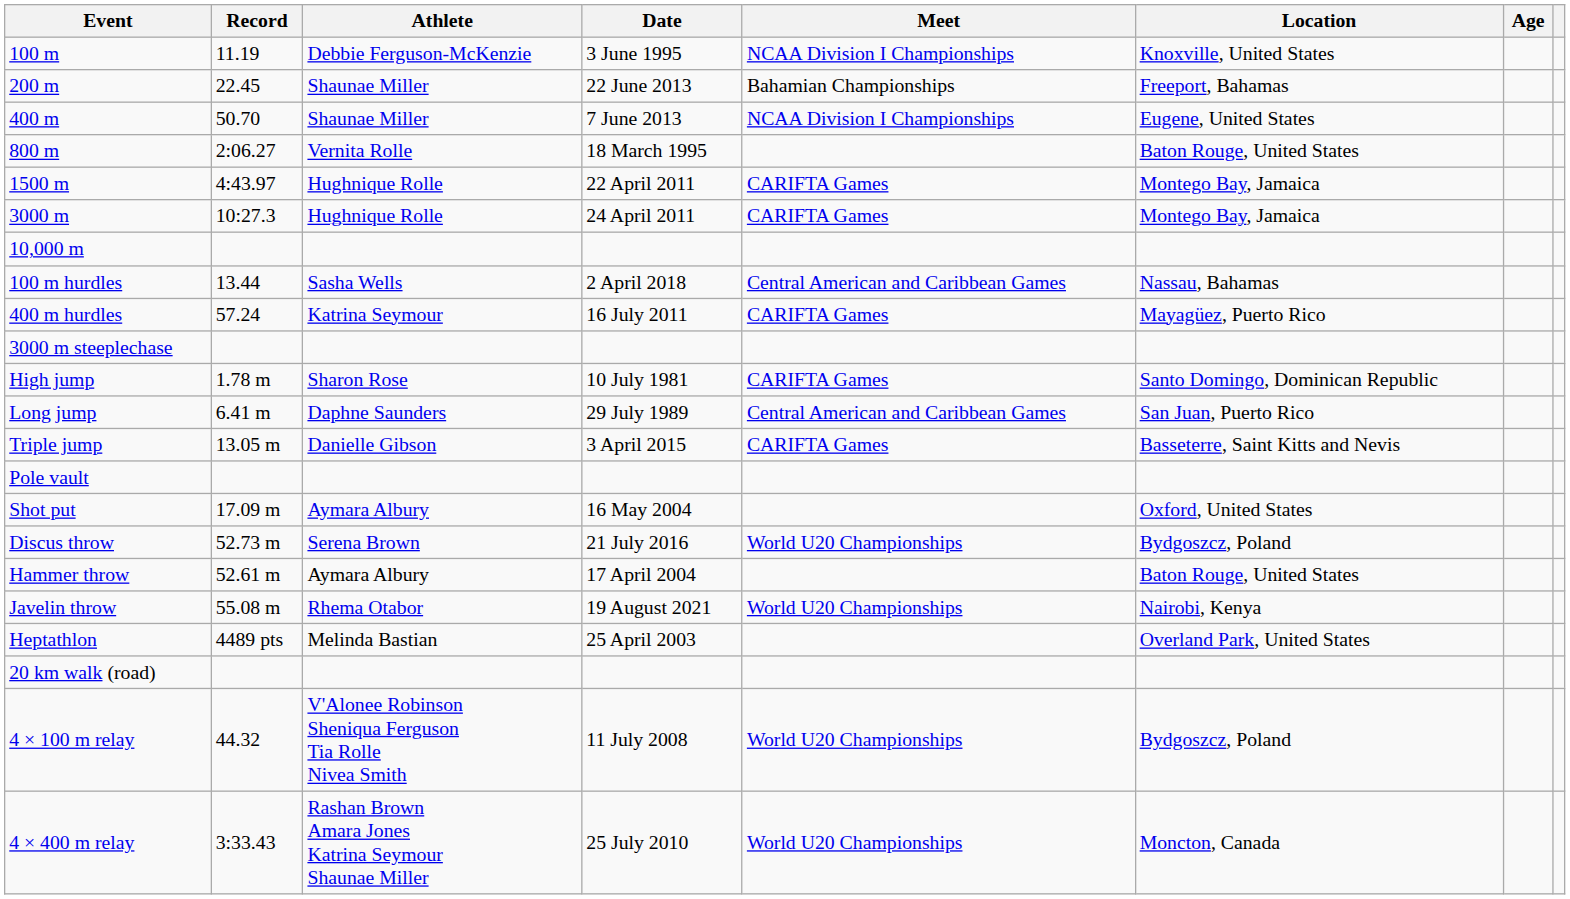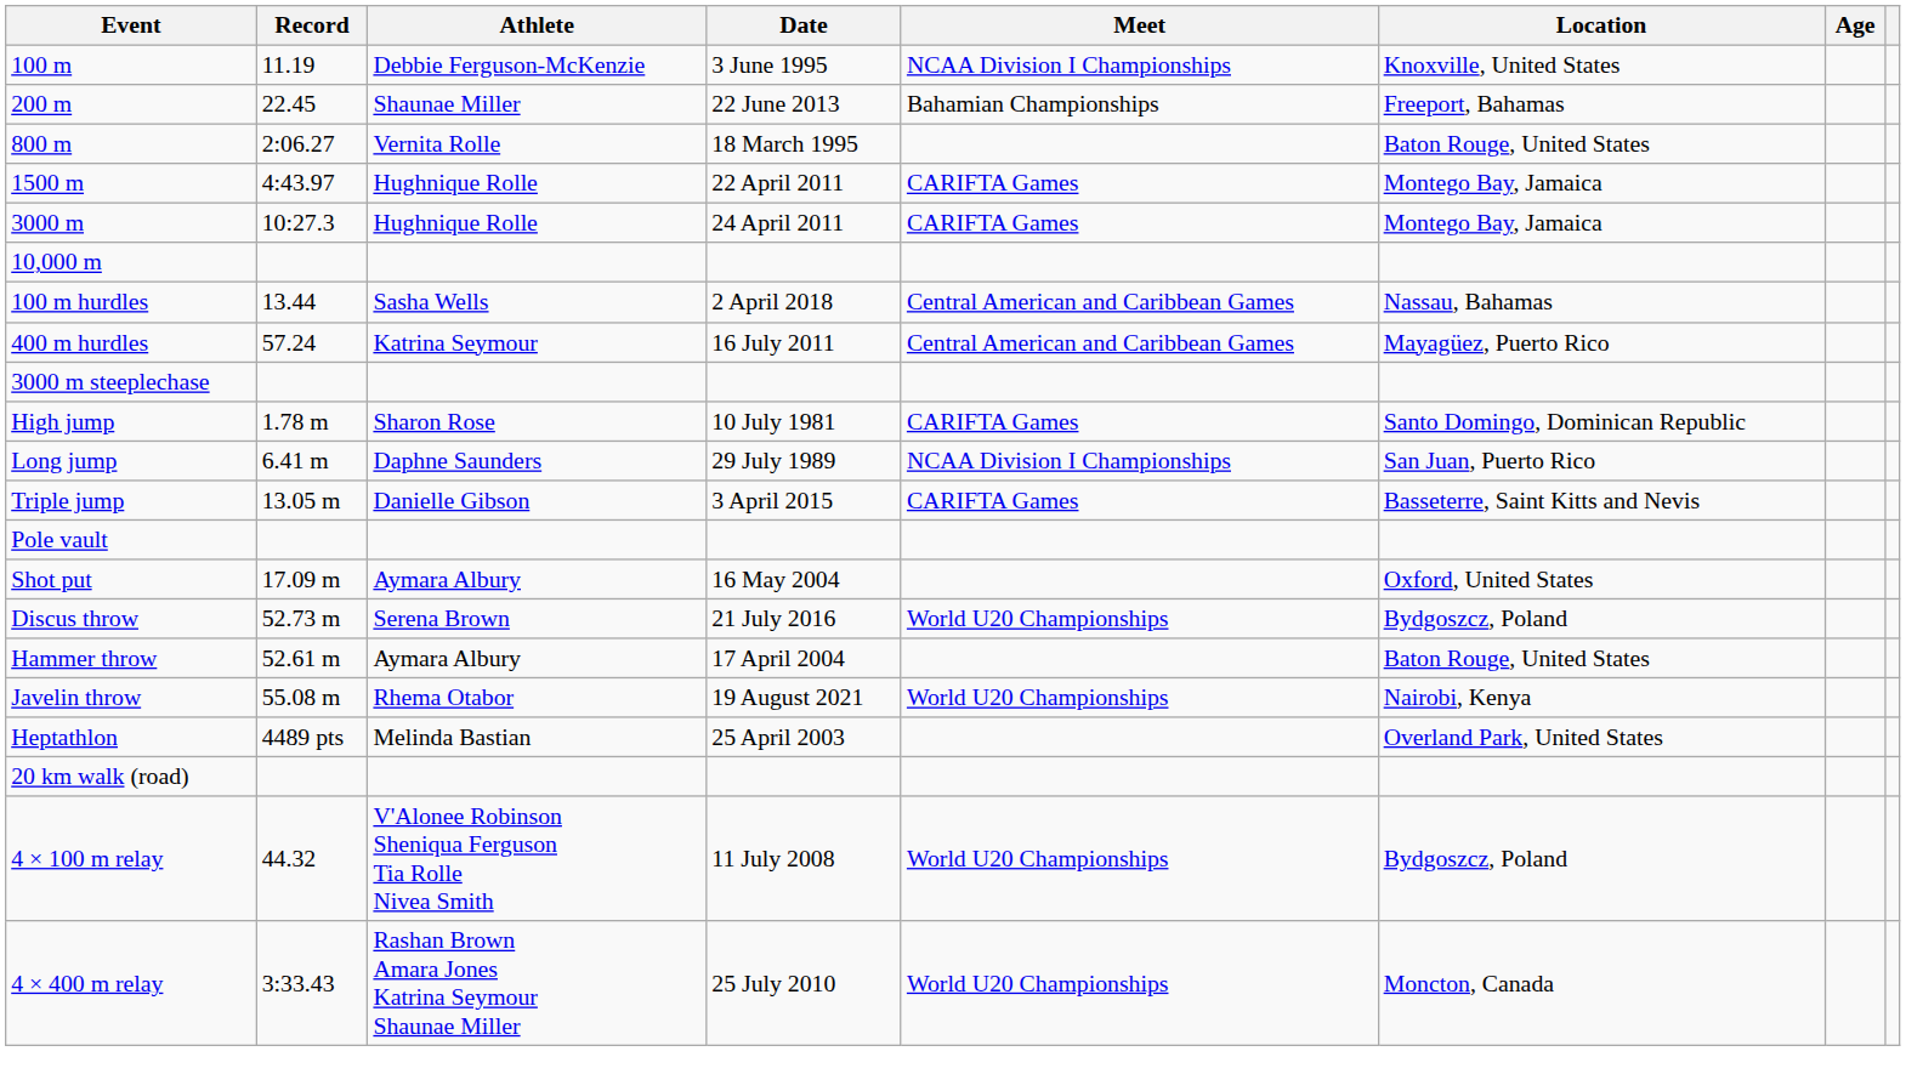- row: 400 m | 50.70 | Shaunae Miller | 7 June 2013 | NCAA Division I Championships | Eugene, United States
400 m hurdles | Meet: CARIFTA Games -> Central American and Caribbean Games
Long jump | Meet: Central American and Caribbean Games -> NCAA Division I Championships
